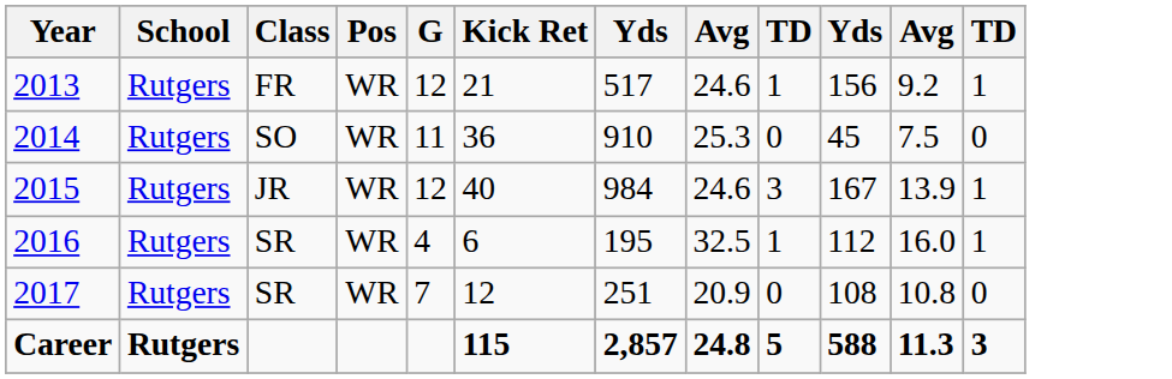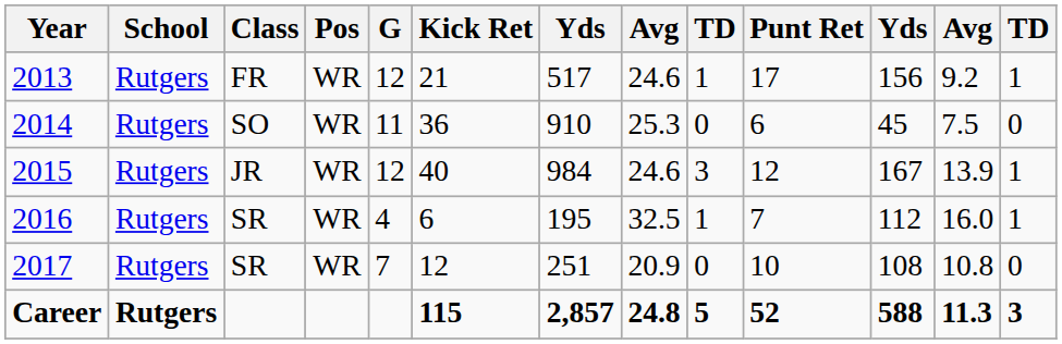+ column: Punt Ret | 17 | 6 | 12 | 7 | 10 | 52
